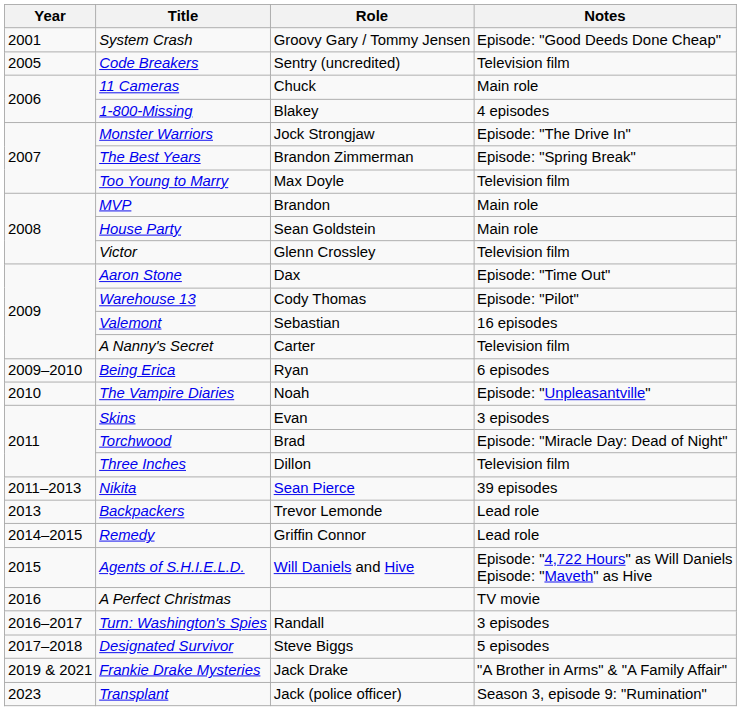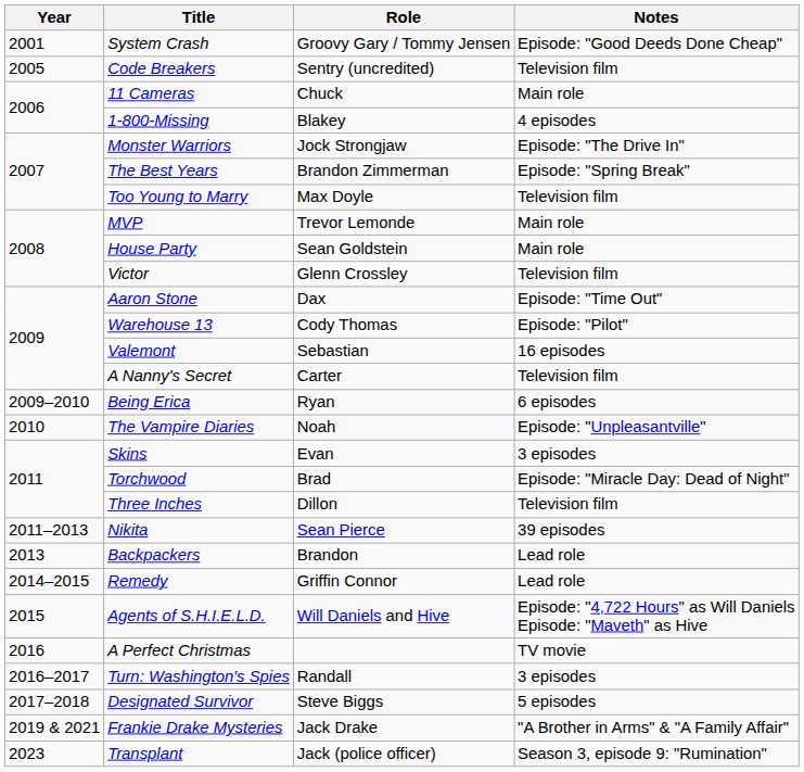MVP | Role: Brandon -> Trevor Lemonde
Backpackers | Role: Trevor Lemonde -> Brandon
